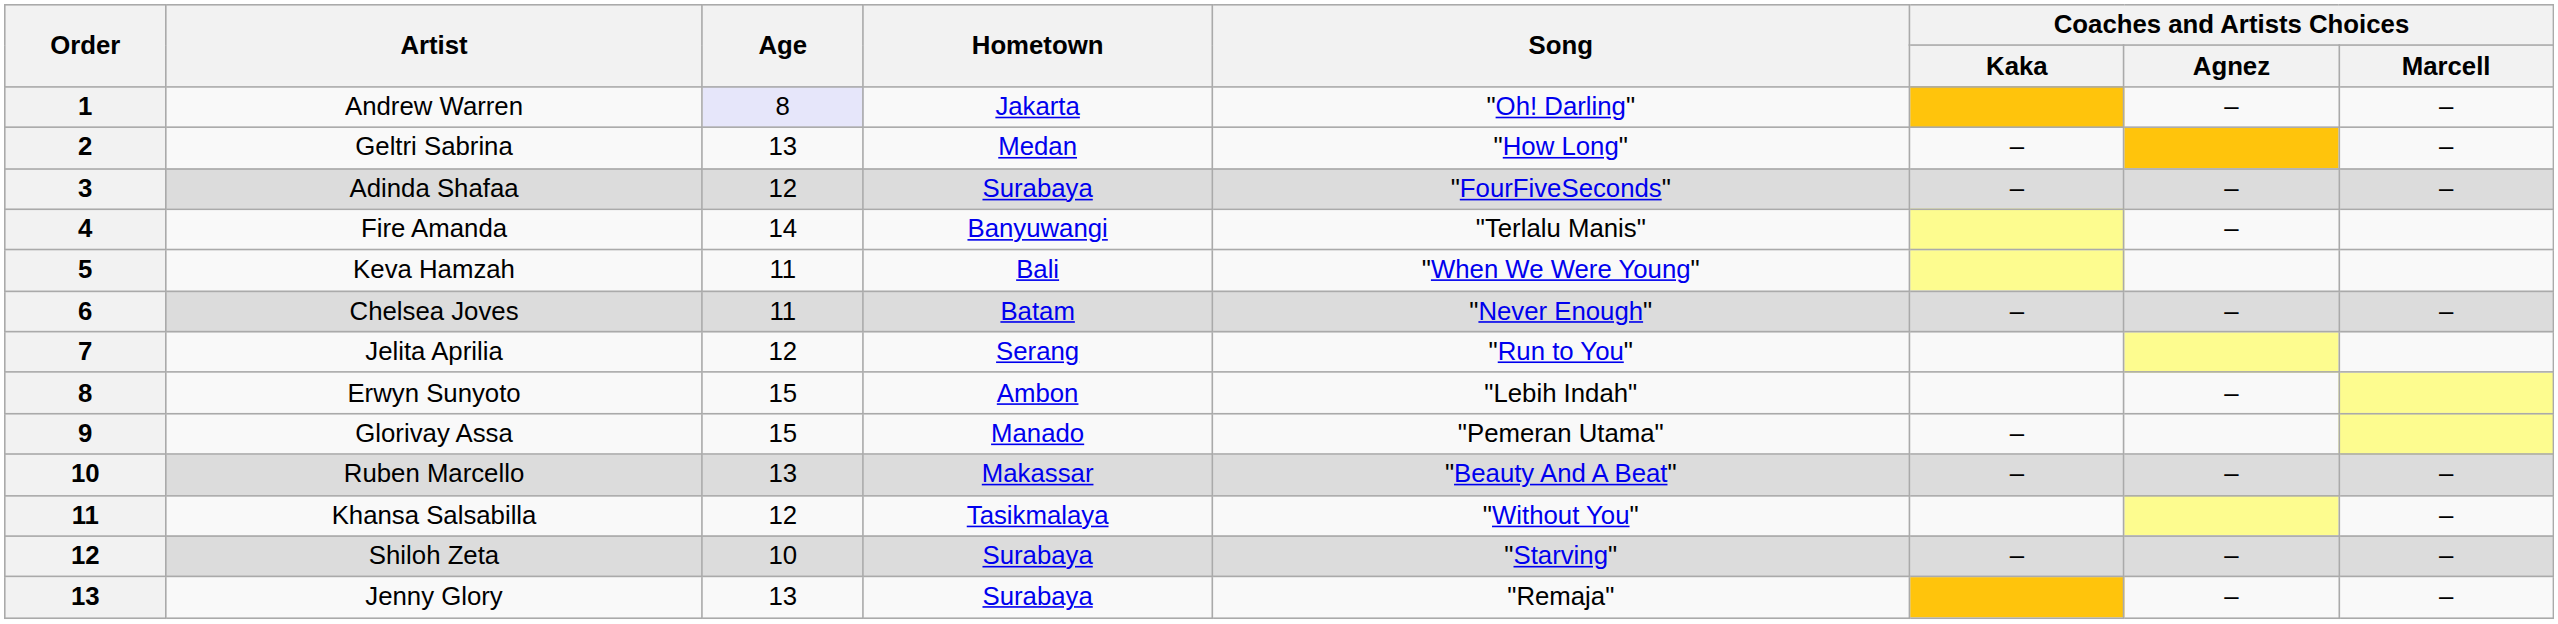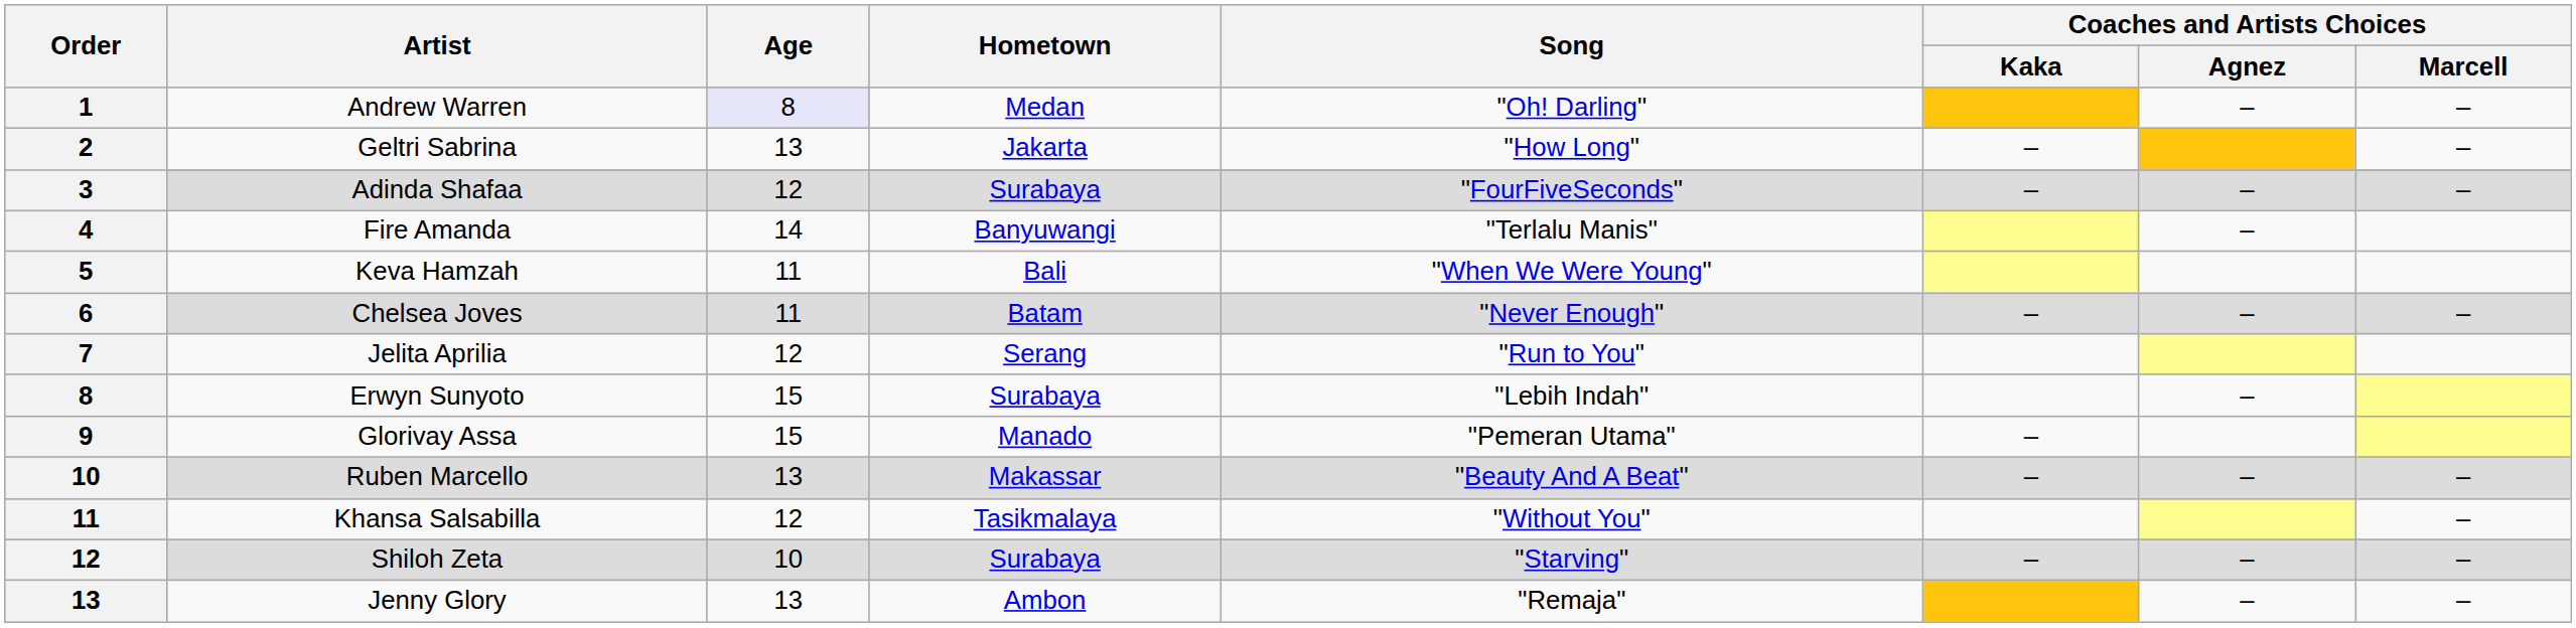Andrew Warren | Hometown: Jakarta -> Medan
Geltri Sabrina | Hometown: Medan -> Jakarta
Erwyn Sunyoto | Hometown: Ambon -> Surabaya
Jenny Glory | Hometown: Surabaya -> Ambon
